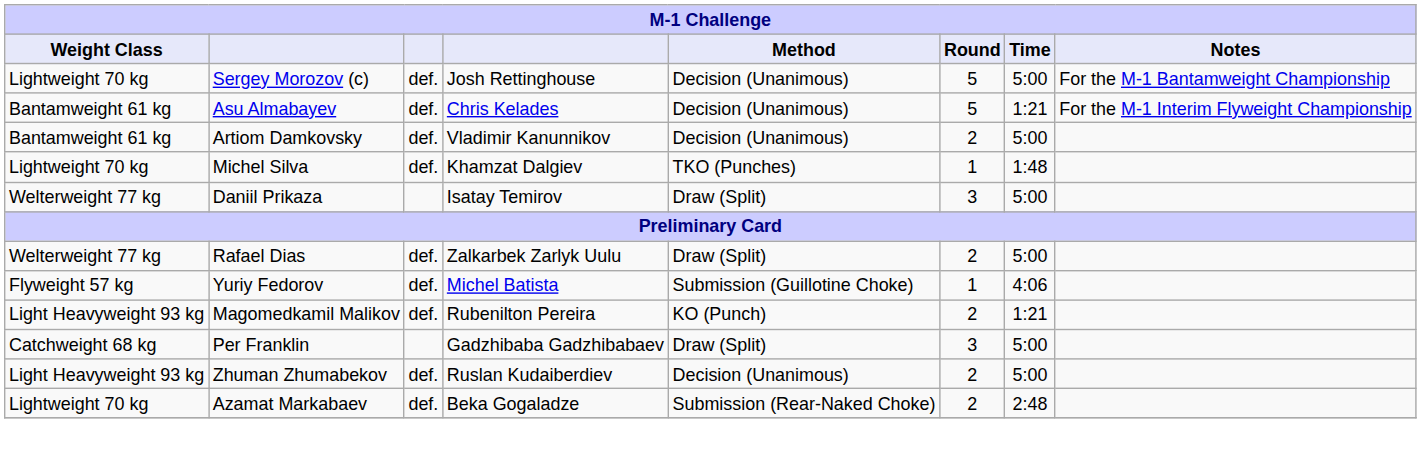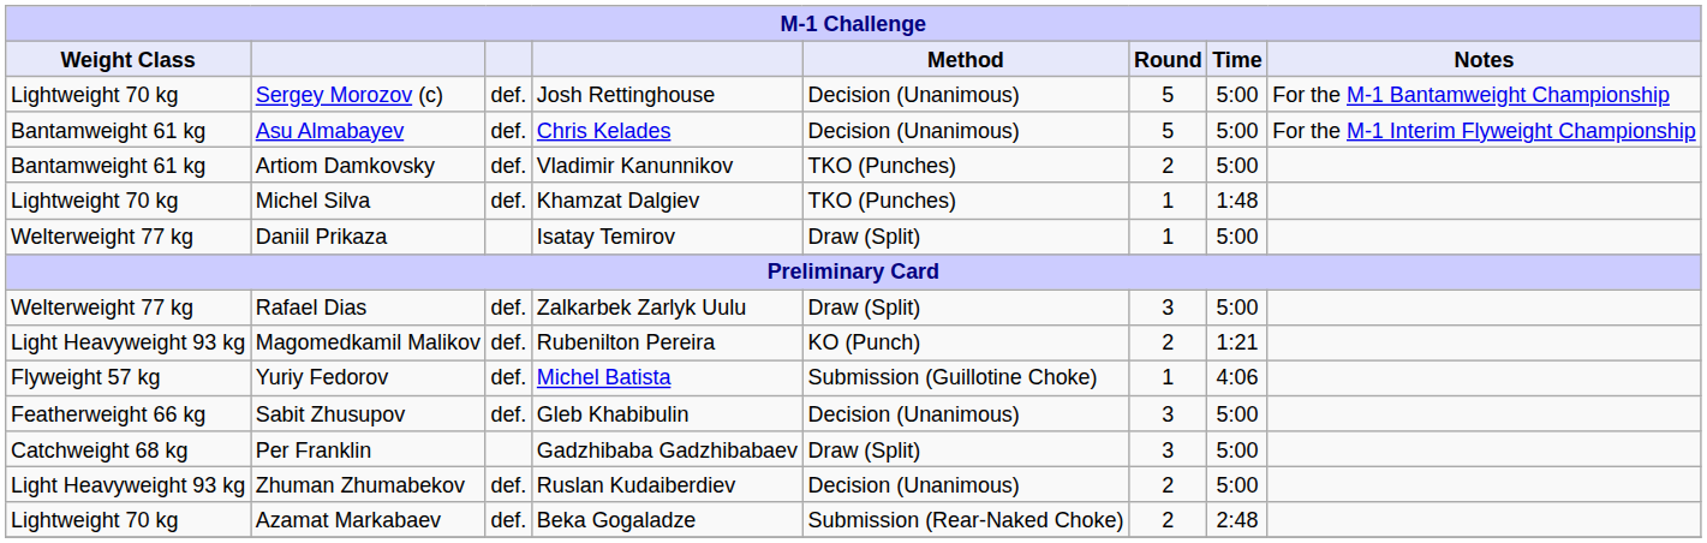Asu Almabayev | Time: 1:21 -> 5:00
Artiom Damkovsky | Method: Decision (Unanimous) -> TKO (Punches)
Daniil Prikaza | Round: 3 -> 1
Rafael Dias | Round: 2 -> 3
rows swapped: Yuriy Fedorov <-> Magomedkamil Malikov
+ row: Featherweight 66 kg | Sabit Zhusupov | def. | Gleb Khabibulin | Decision (Unanimous) | 3 | 5:00
